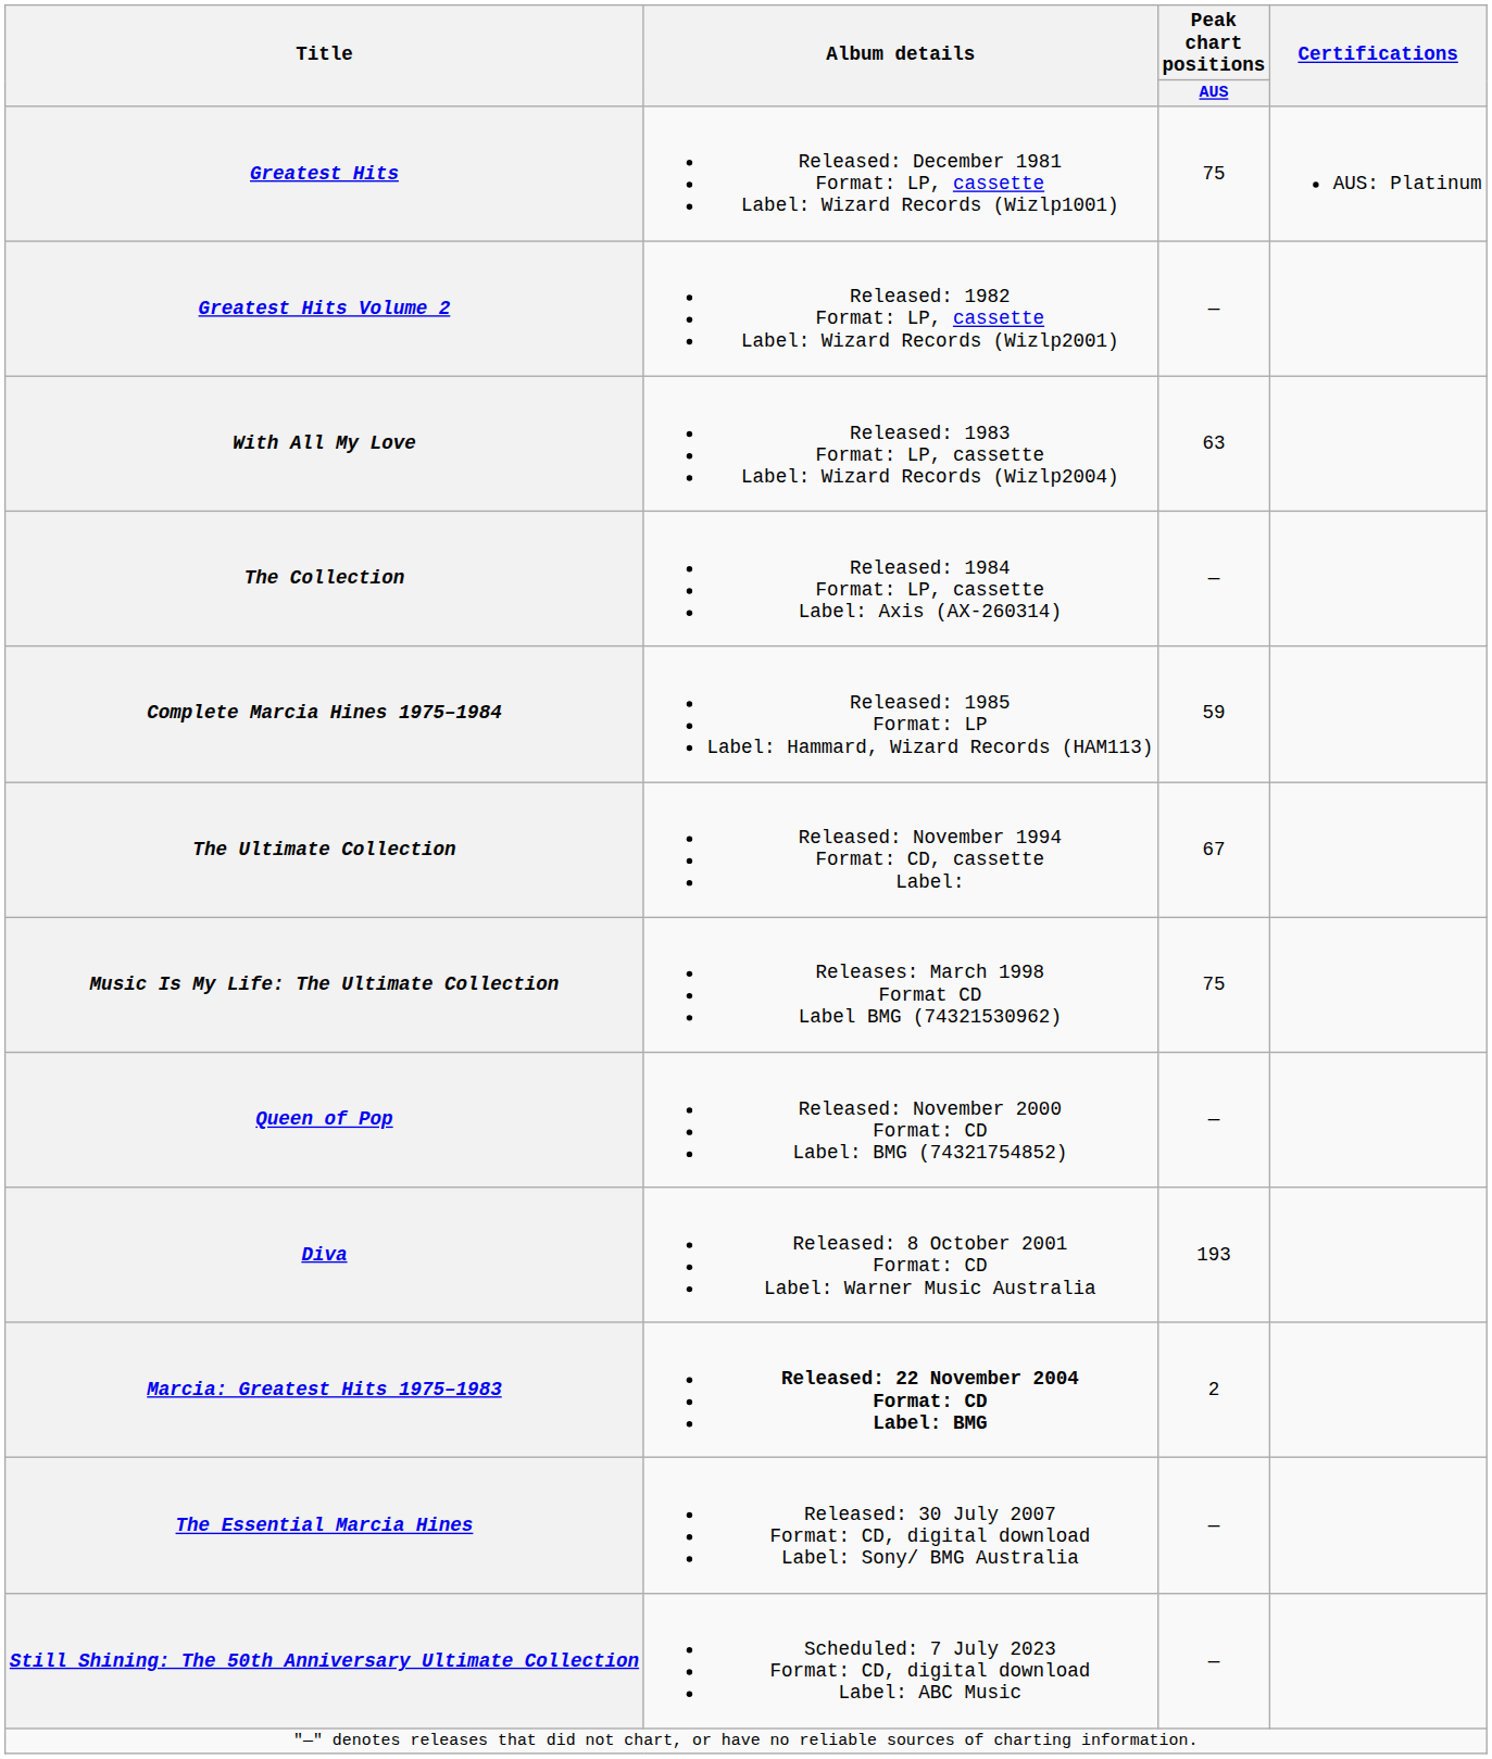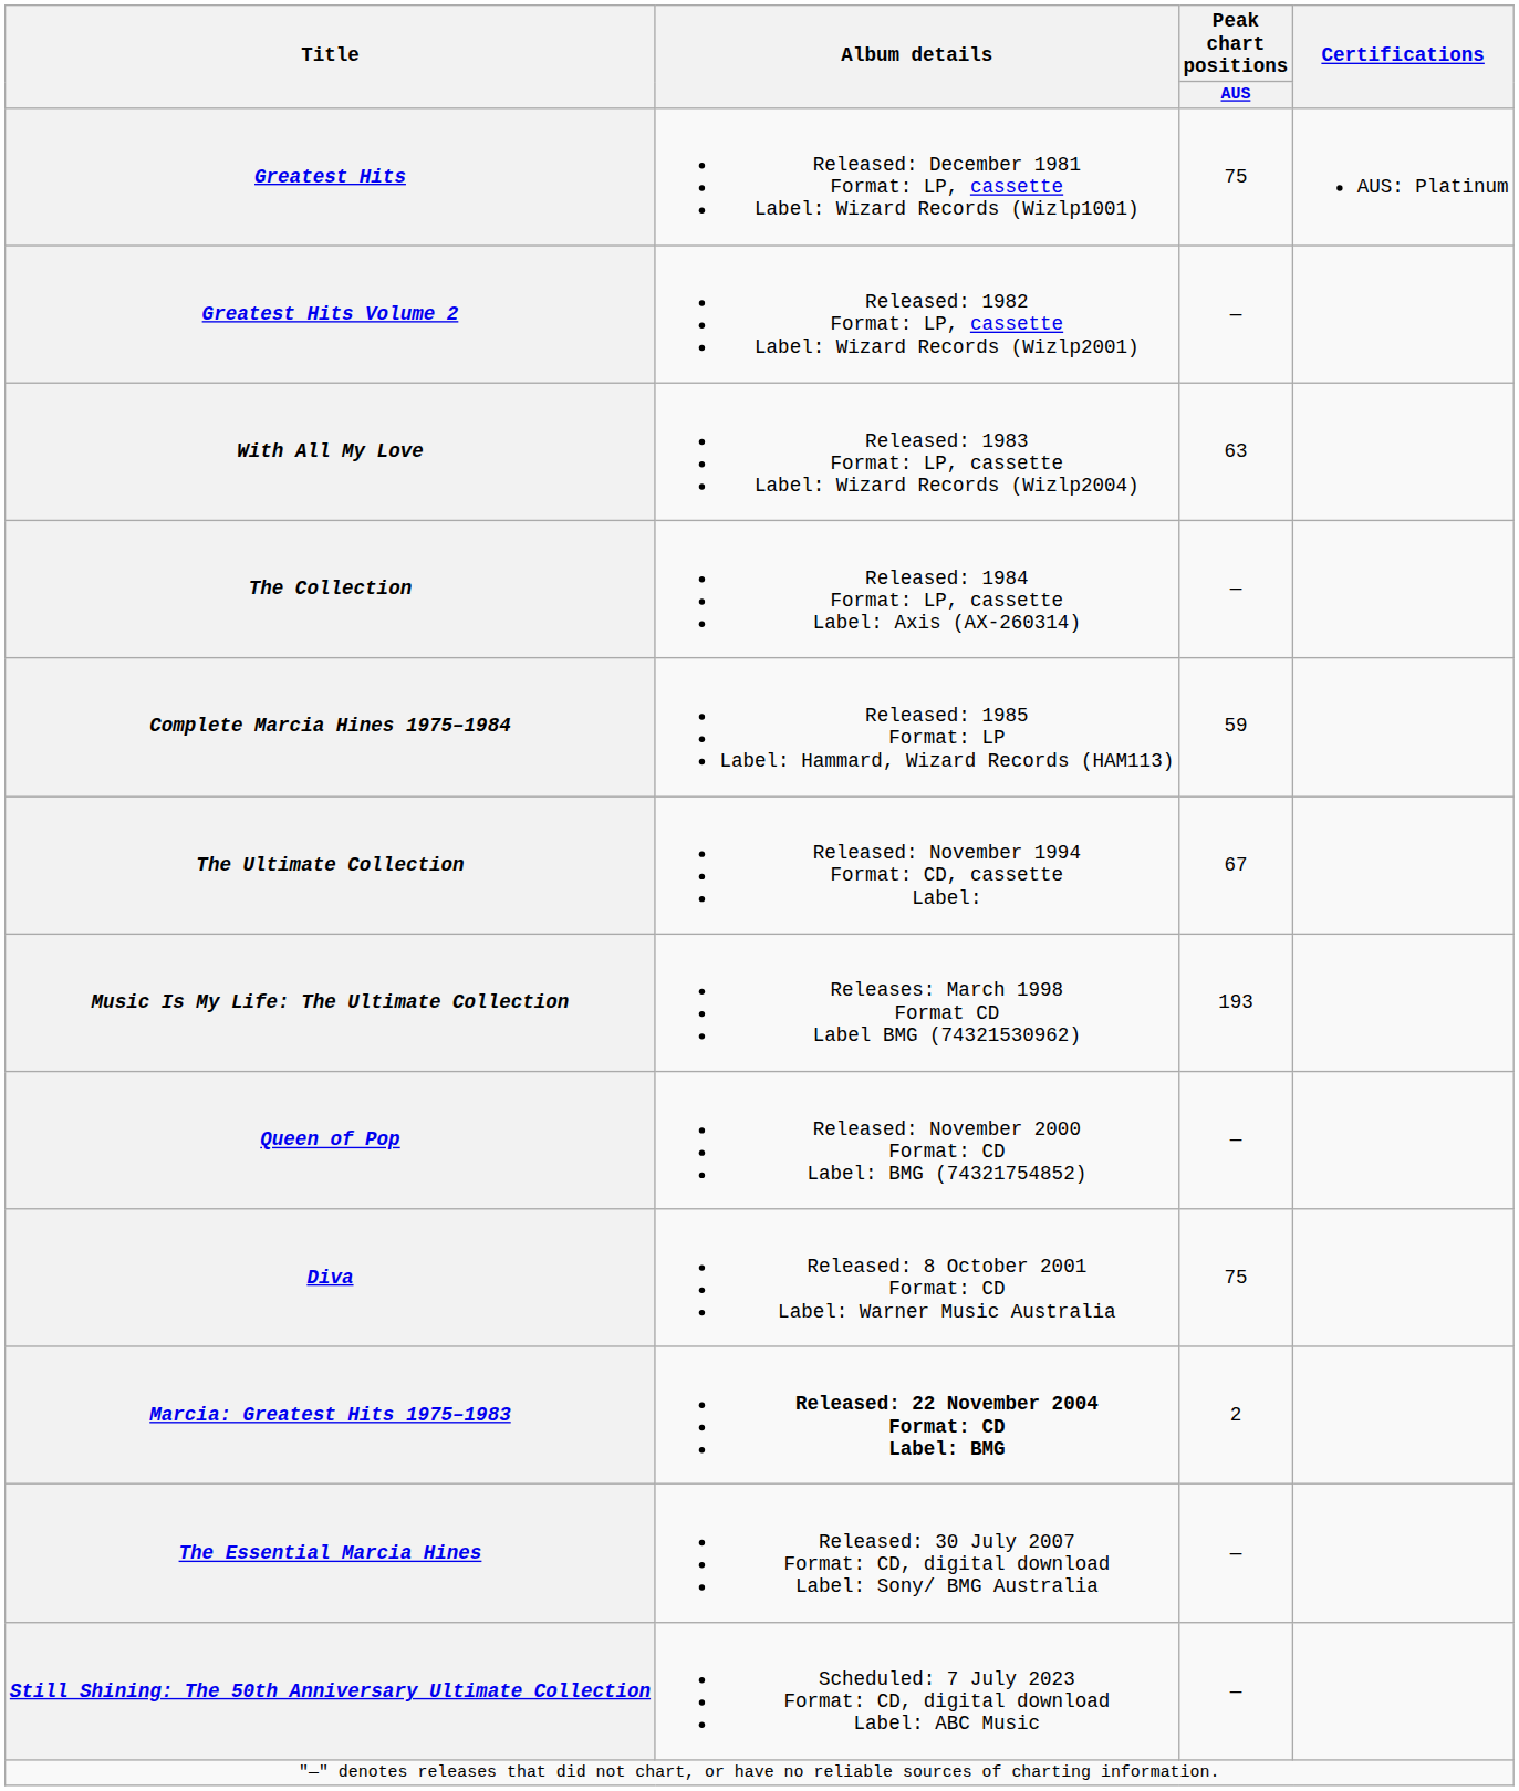Music Is My Life: The Ultimate Collection | Peak chart positions / AUS: 75 -> 193
Diva | Peak chart positions / AUS: 193 -> 75
